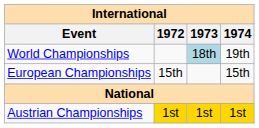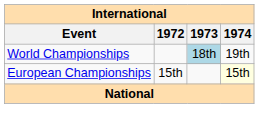European Championships | 1974: no background -> lightyellow background
- row: Austrian Championships | 1st | 1st | 1st
